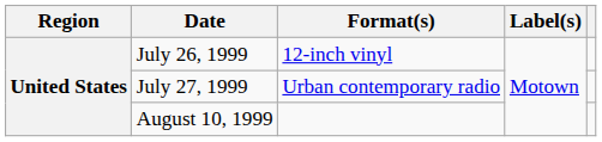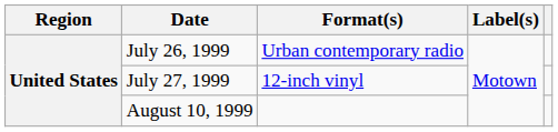July 26, 1999 | Format(s): 12-inch vinyl -> Urban contemporary radio
July 27, 1999 | Format(s): Urban contemporary radio -> 12-inch vinyl
